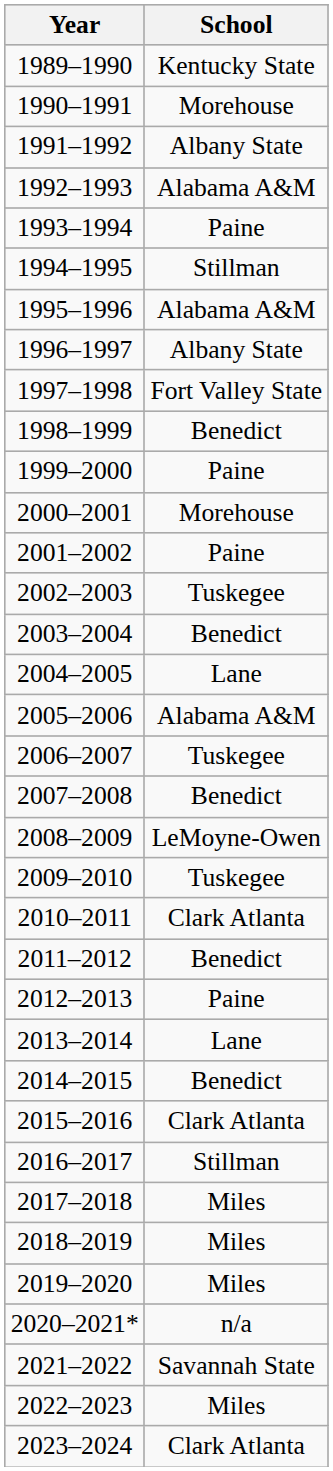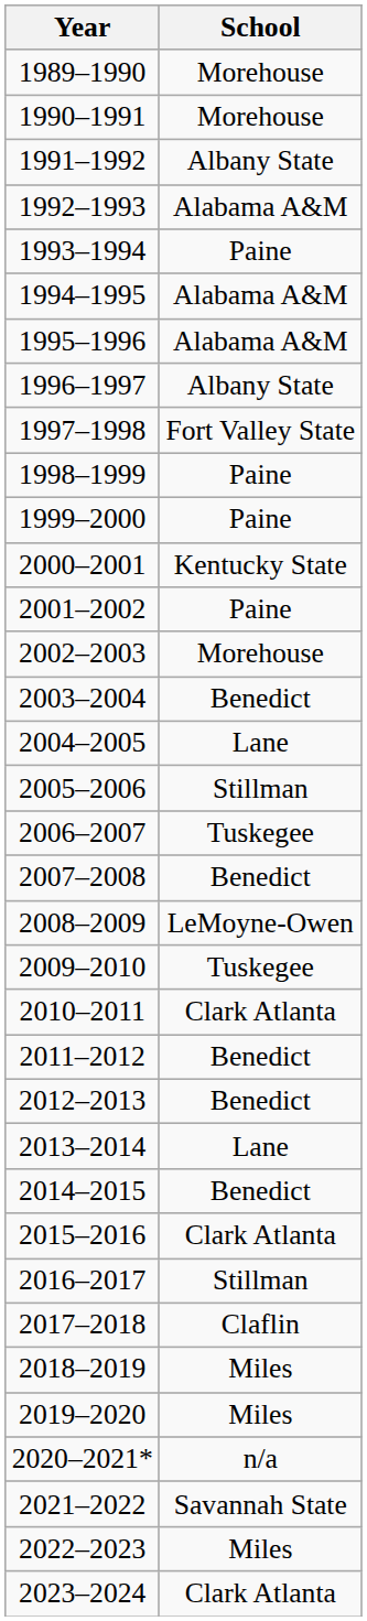1989–1990 | School: Kentucky State -> Morehouse
1994–1995 | School: Stillman -> Alabama A&M
1998–1999 | School: Benedict -> Paine
2000–2001 | School: Morehouse -> Kentucky State
2002–2003 | School: Tuskegee -> Morehouse
2005–2006 | School: Alabama A&M -> Stillman
2012–2013 | School: Paine -> Benedict
2017–2018 | School: Miles -> Claflin
